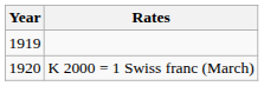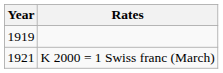K 2000 = 1 Swiss franc (March) | Year: 1920 -> 1921
